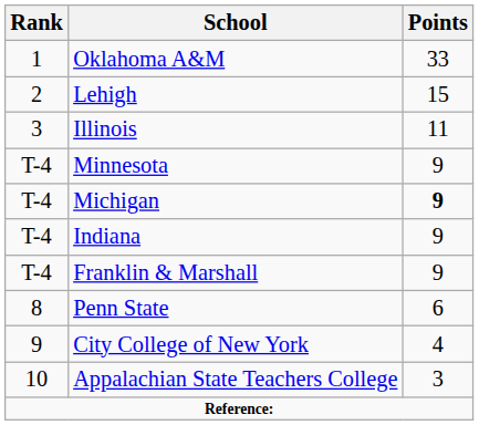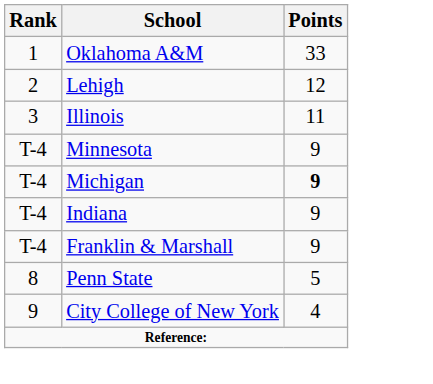Lehigh | Points: 15 -> 12
Penn State | Points: 6 -> 5
- row: 10 | Appalachian State Teachers College | 3
